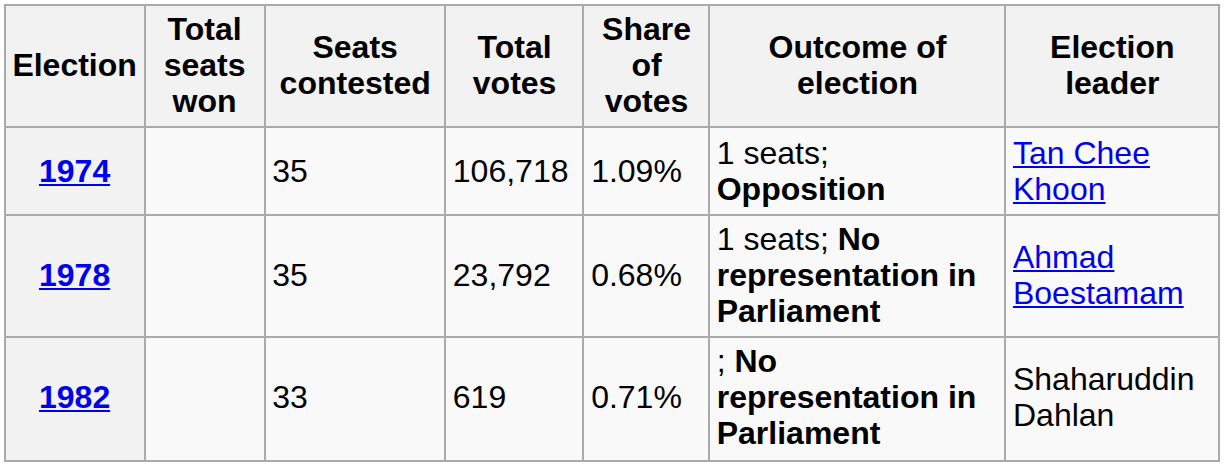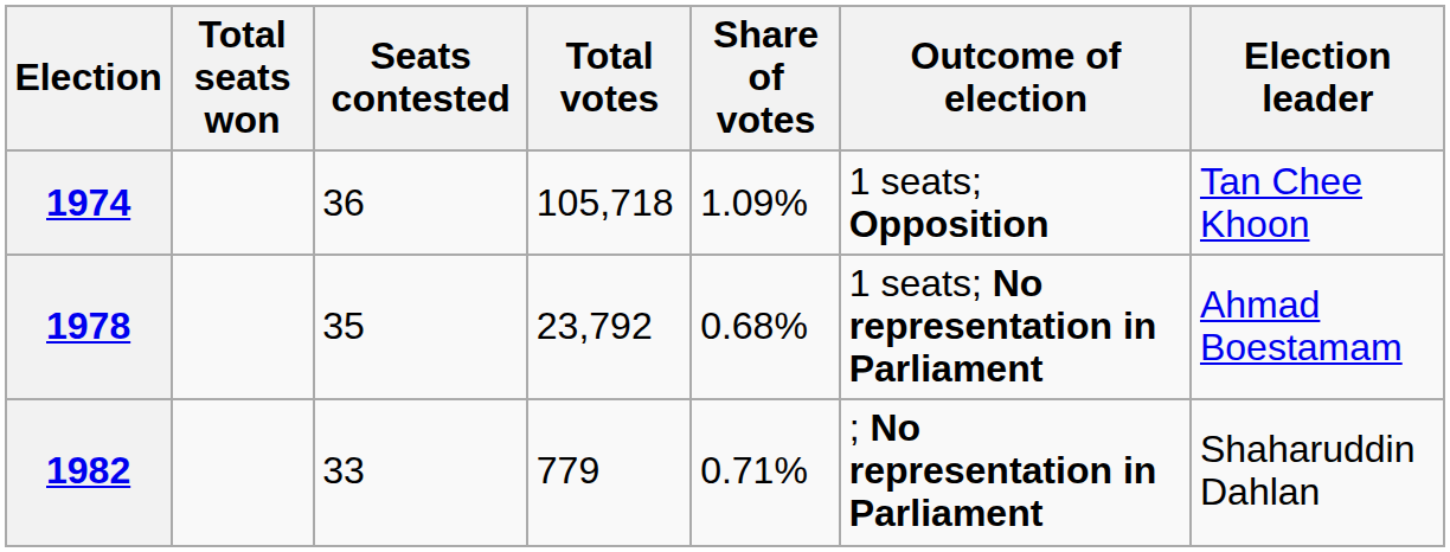1974 | Seats contested: 35 -> 36
1974 | Total votes: 106,718 -> 105,718
1982 | Total votes: 619 -> 779
